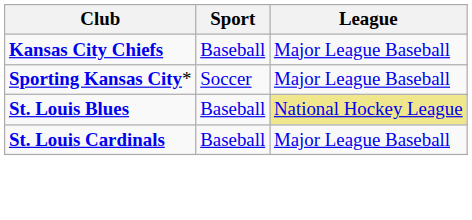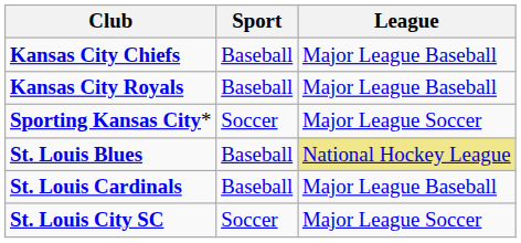+ row: Kansas City Royals | Baseball | Major League Baseball
Sporting Kansas City* | League: Major League Baseball -> Major League Soccer
+ row: St. Louis City SC | Soccer | Major League Soccer
